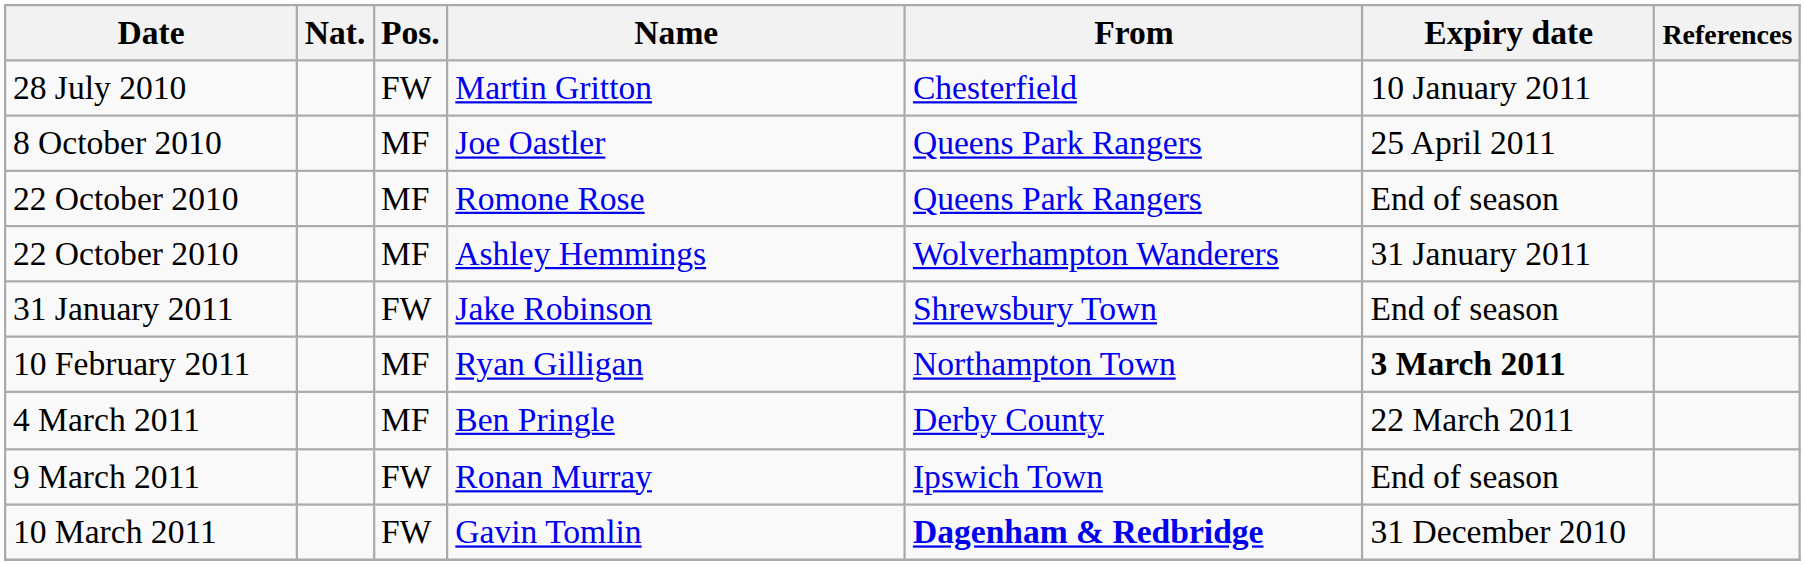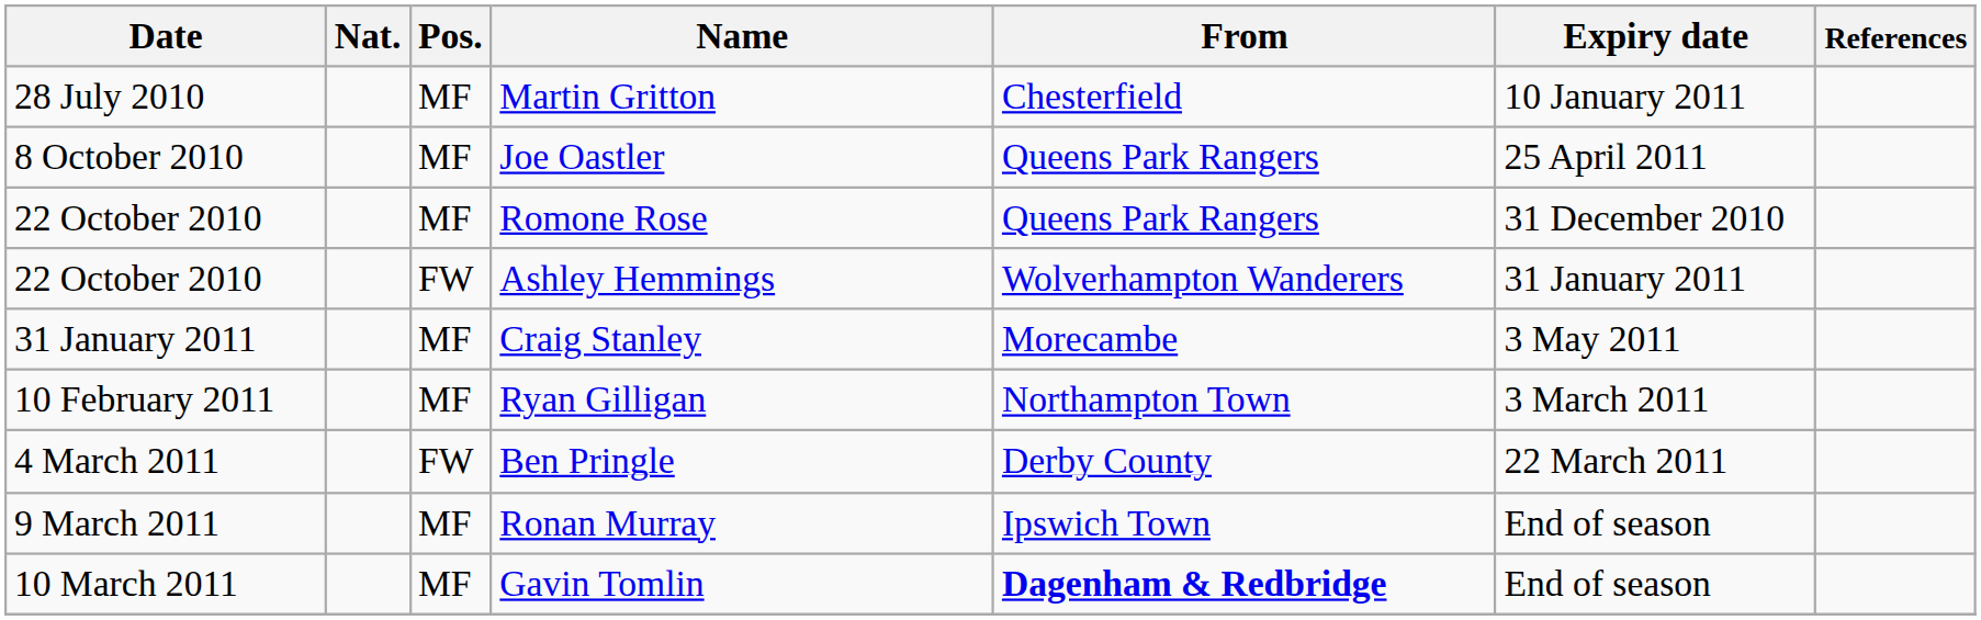Martin Gritton | Pos.: FW -> MF
Romone Rose | Expiry date: End of season -> 31 December 2010
Ashley Hemmings | Pos.: MF -> FW
- row: 31 January 2011 | FW | Jake Robinson | Shrewsbury Town | End of season
+ row: 31 January 2011 | MF | Craig Stanley | Morecambe | 3 May 2011
Ryan Gilligan | Expiry date: bold -> normal
Ben Pringle | Pos.: MF -> FW
Ronan Murray | Pos.: FW -> MF
Gavin Tomlin | Pos.: FW -> MF
Gavin Tomlin | Expiry date: 31 December 2010 -> End of season
